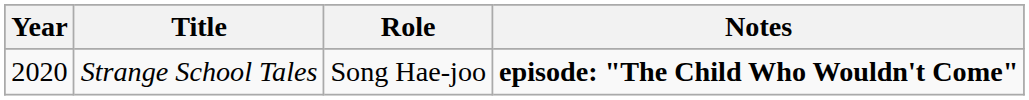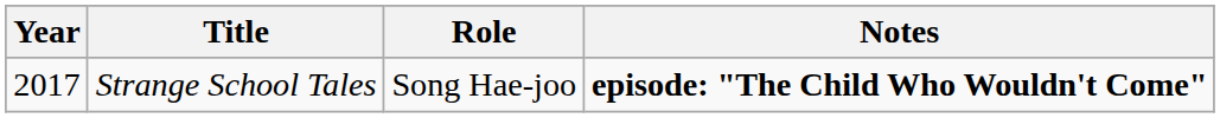Strange School Tales | Year: 2020 -> 2017
